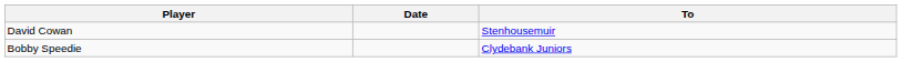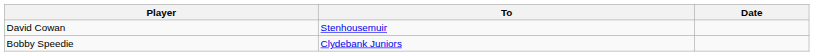columns swapped: To <-> Date
